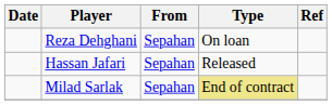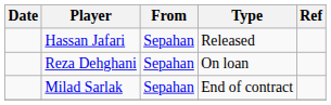rows swapped: Hassan Jafari <-> Reza Dehghani
Milad Sarlak | Type: khaki background -> no background
